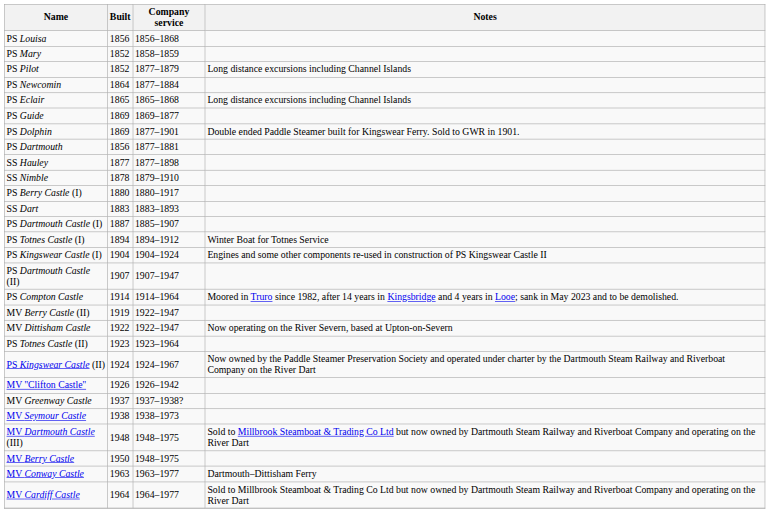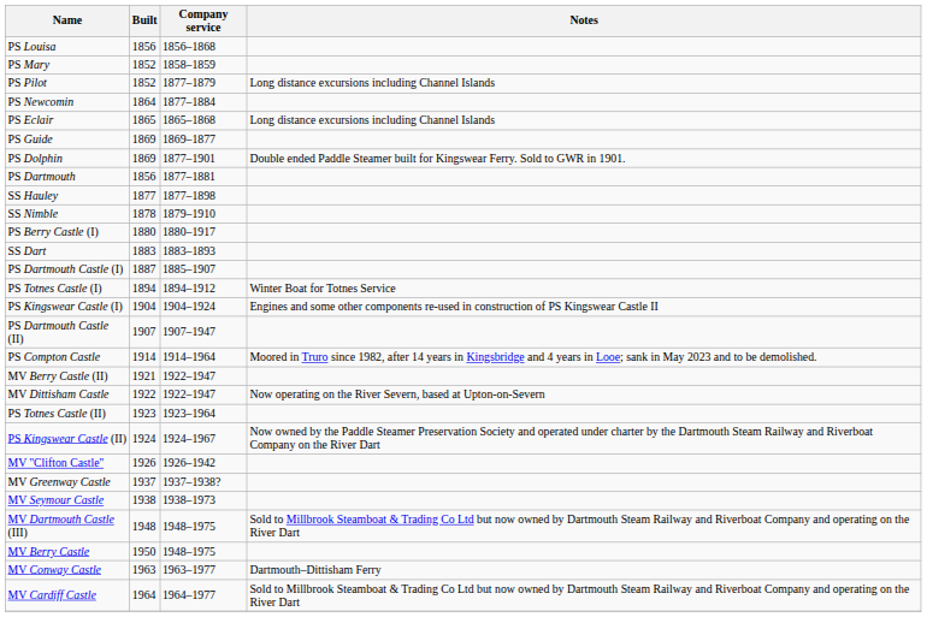MV Berry Castle (II) | Built: 1919 -> 1921
